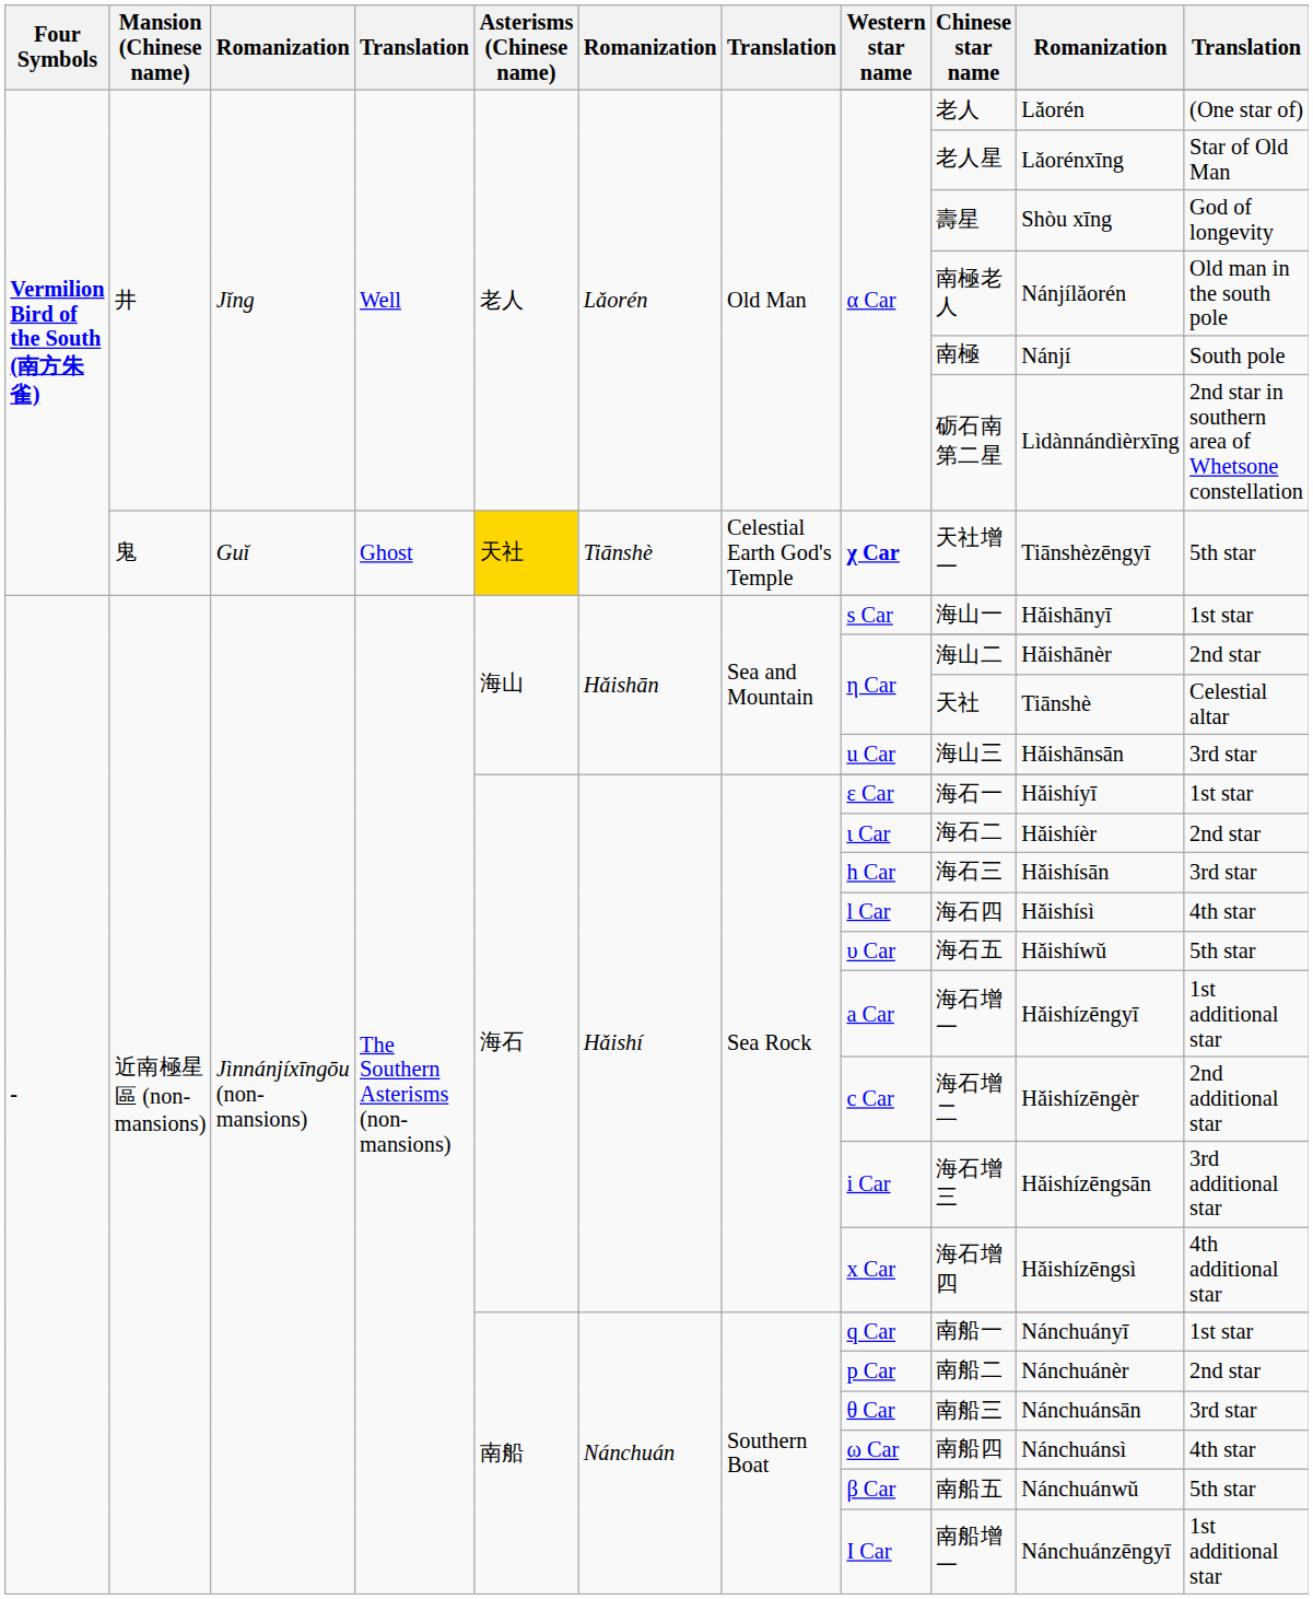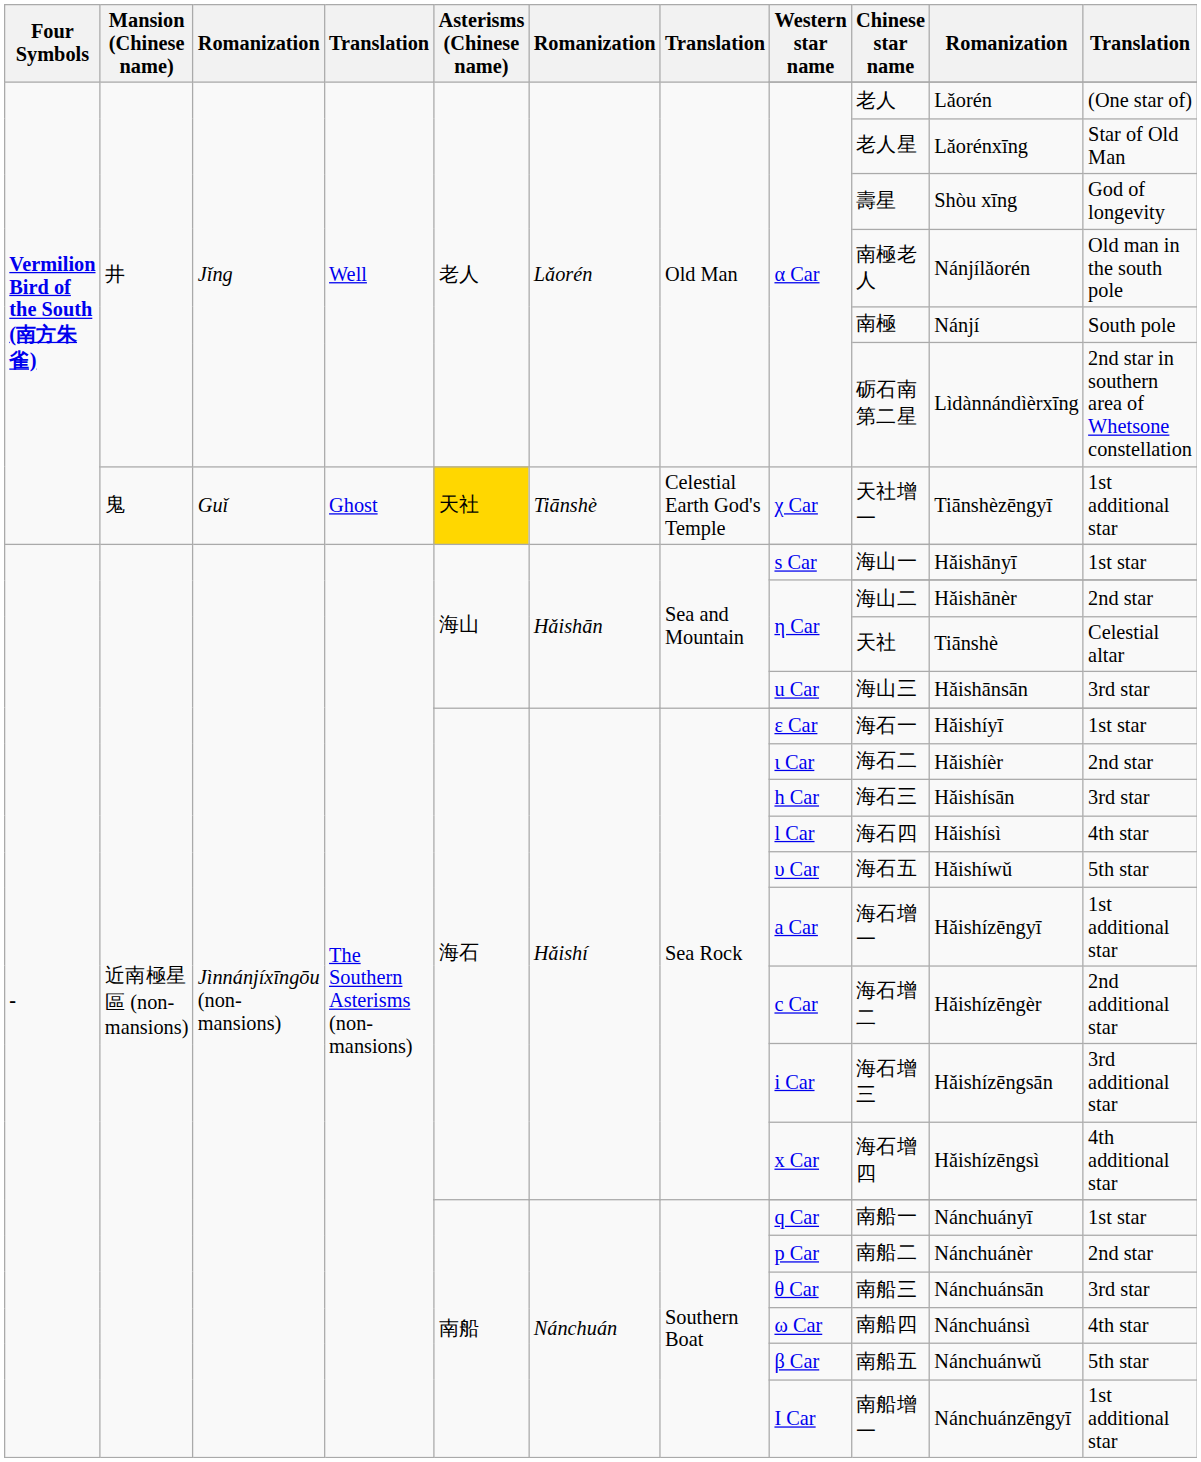鬼 | Western star name: bold -> normal
鬼 | column 11: 5th star -> 1st additional star
